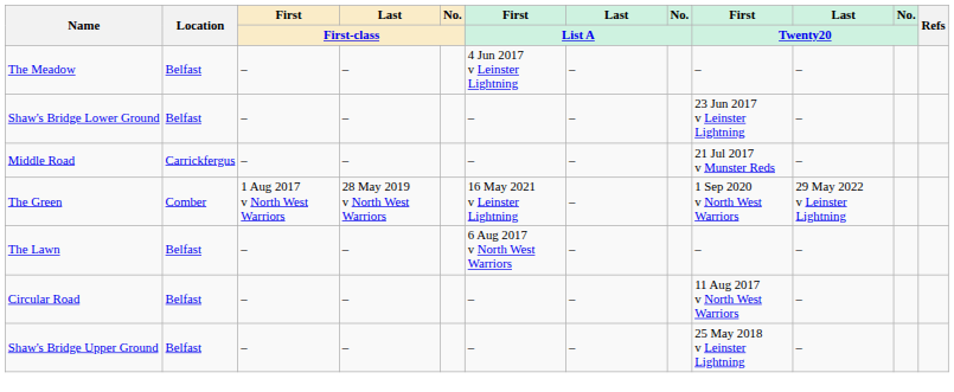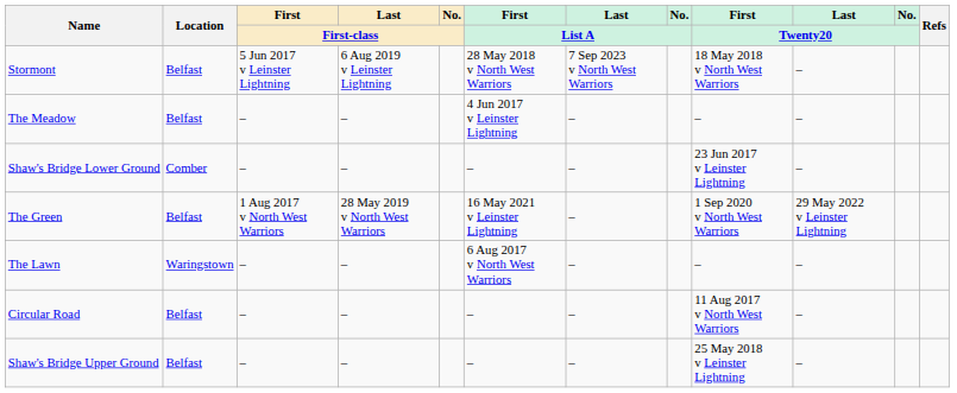+ row: Stormont | Belfast | 5 Jun 2017 v Leinster Lightning | 6 Aug 2019 v Leinster Lightning | 28 May 2018 v North West Warriors | 7 Sep 2023 v North West Warriors | 18 May 2018 v North West Warriors | –
Shaw's Bridge Lower Ground | Location: Belfast -> Comber
- row: Middle Road | Carrickfergus | – | – | – | – | 21 Jul 2017 v Munster Reds | –
The Green | Location: Comber -> Belfast
The Lawn | Location: Belfast -> Waringstown
